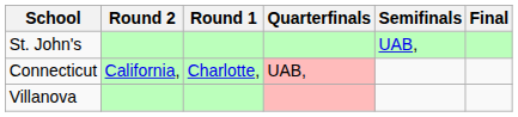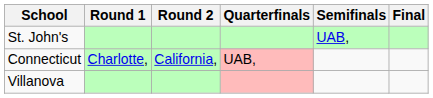columns swapped: Round 1 <-> Round 2
